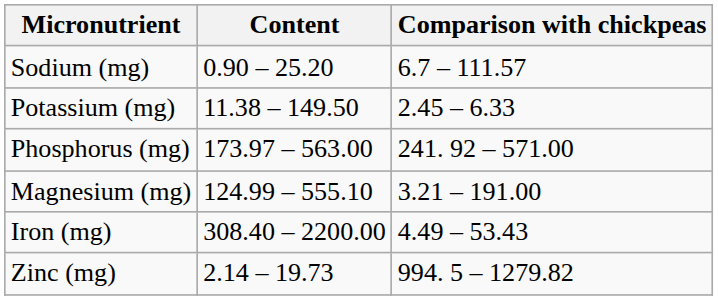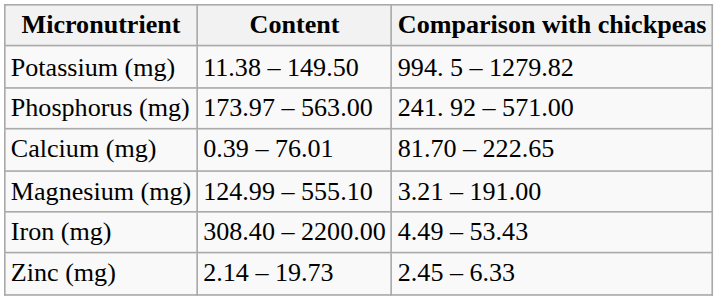- row: Sodium (mg) | 0.90 – 25.20 | 6.7 – 111.57
Potassium (mg) | Comparison with chickpeas: 2.45 – 6.33 -> 994. 5 – 1279.82
+ row: Calcium (mg) | 0.39 – 76.01 | 81.70 – 222.65
Zinc (mg) | Comparison with chickpeas: 994. 5 – 1279.82 -> 2.45 – 6.33
